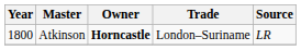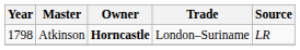Atkinson | Year: 1800 -> 1798
